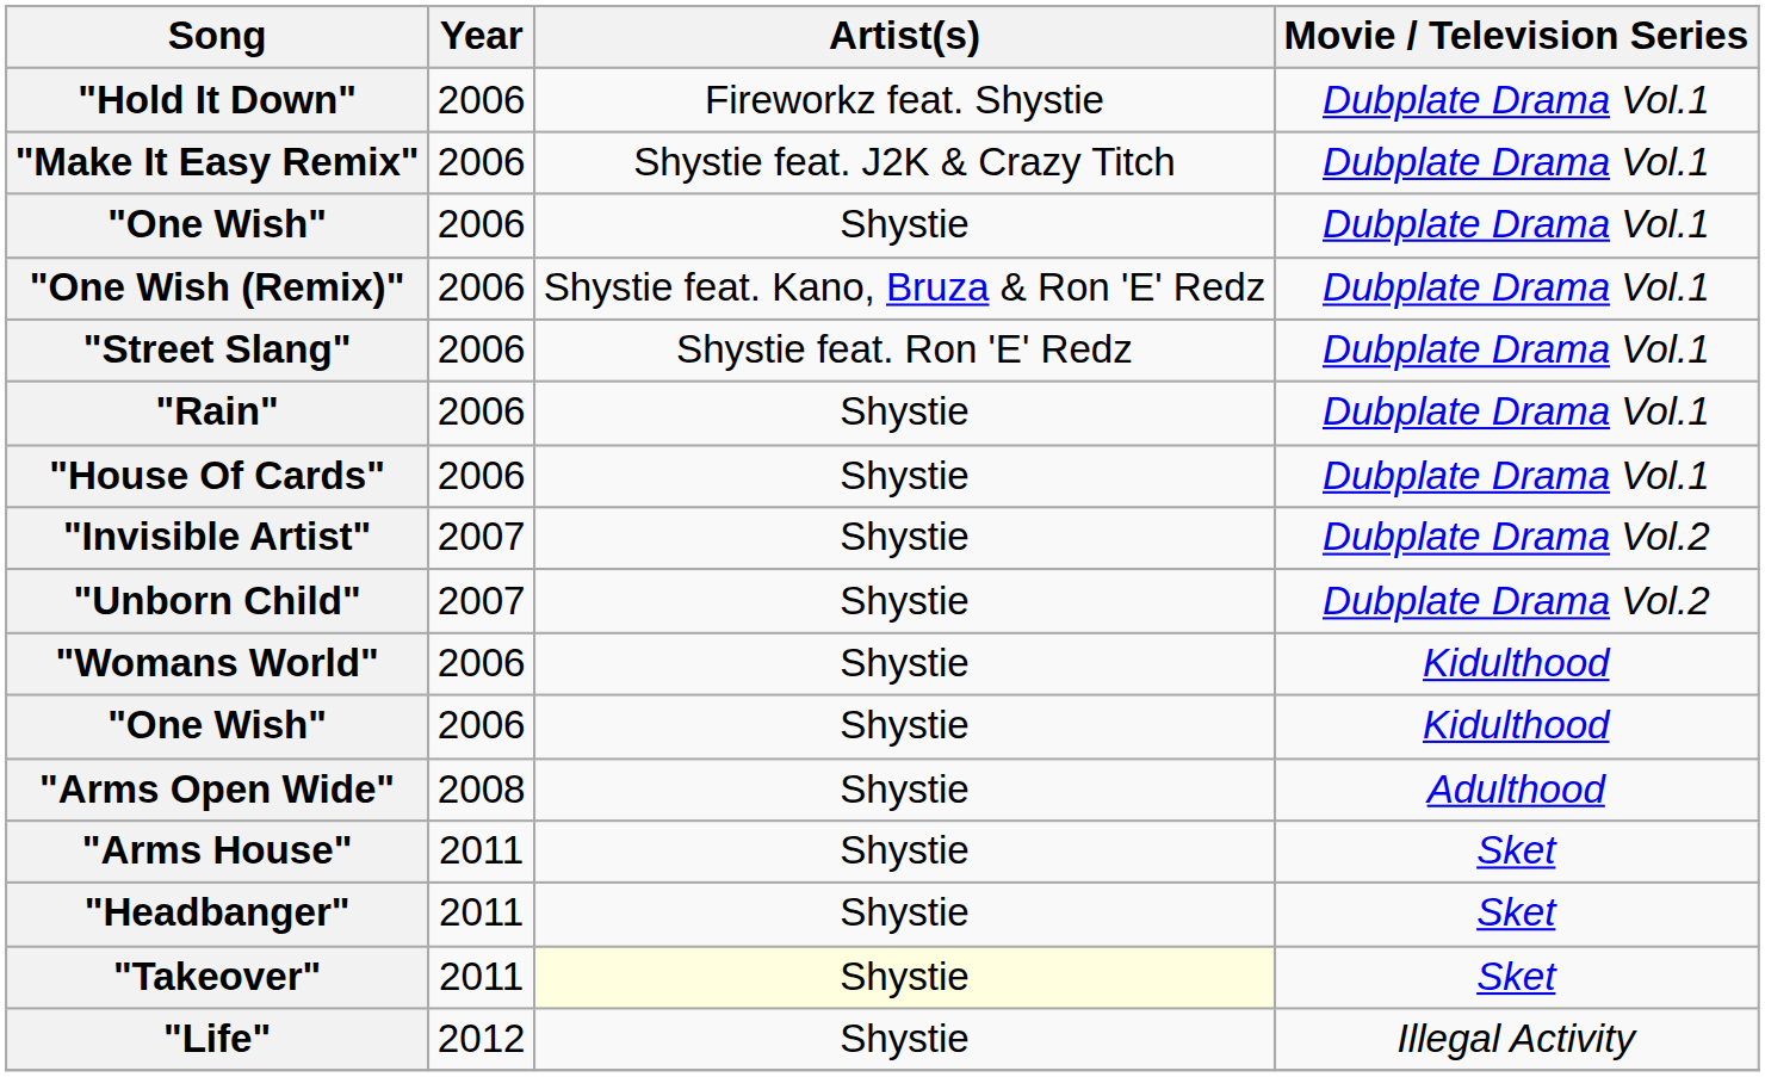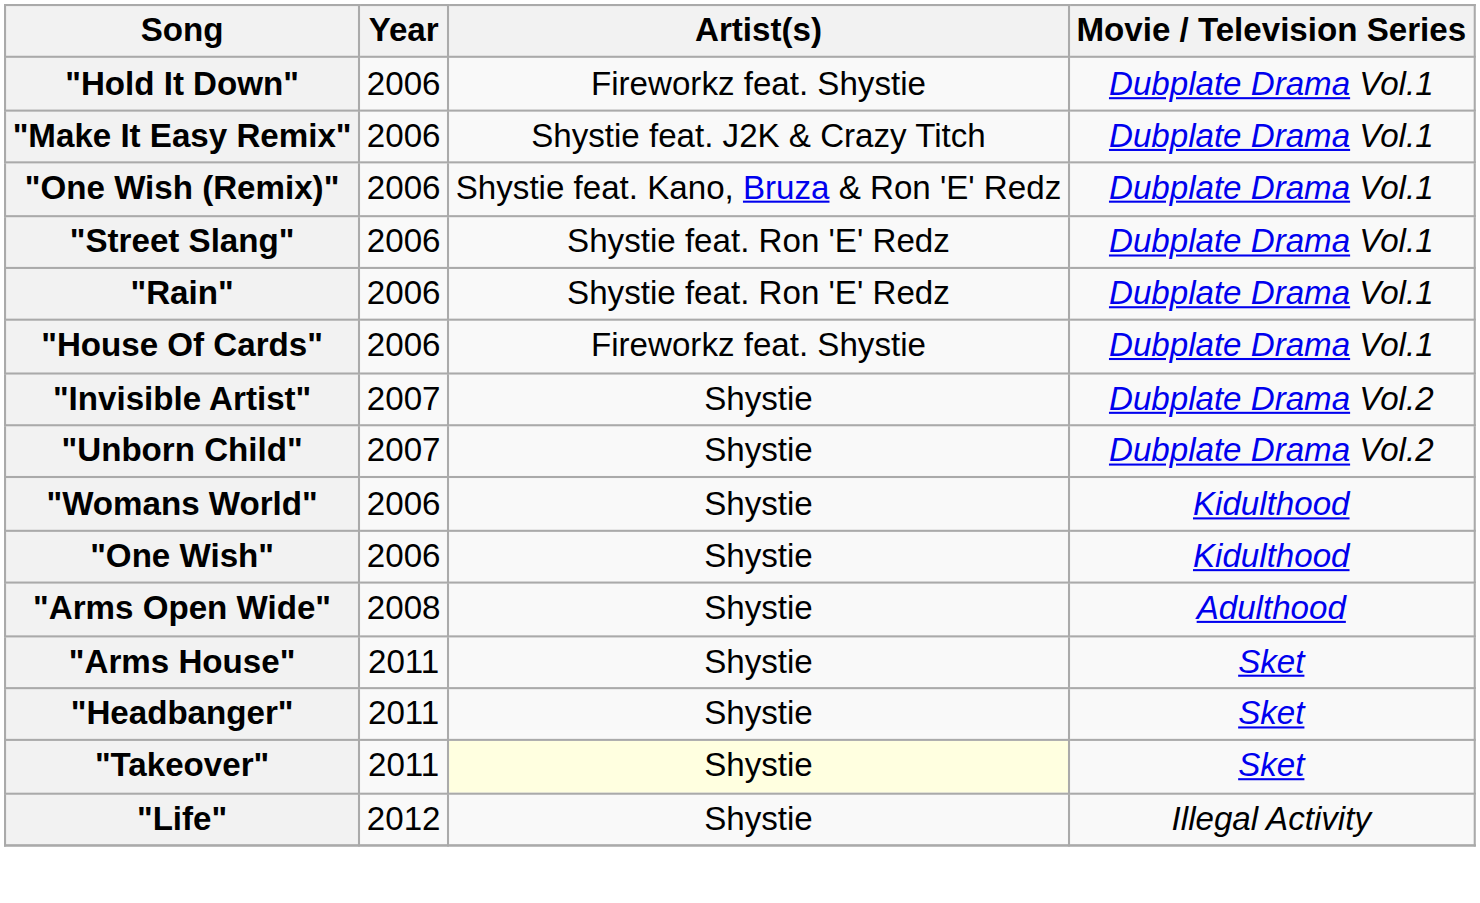- row: "One Wish" | 2006 | Shystie | Dubplate Drama Vol.1
"Rain" | Artist(s): Shystie -> Shystie feat. Ron 'E' Redz
"House Of Cards" | Artist(s): Shystie -> Fireworkz feat. Shystie
